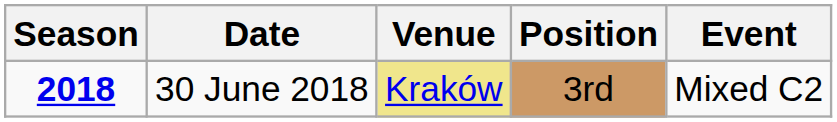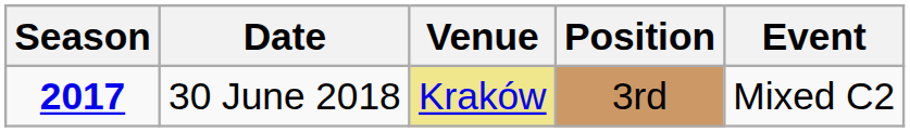30 June 2018 | Season: 2018 -> 2017
